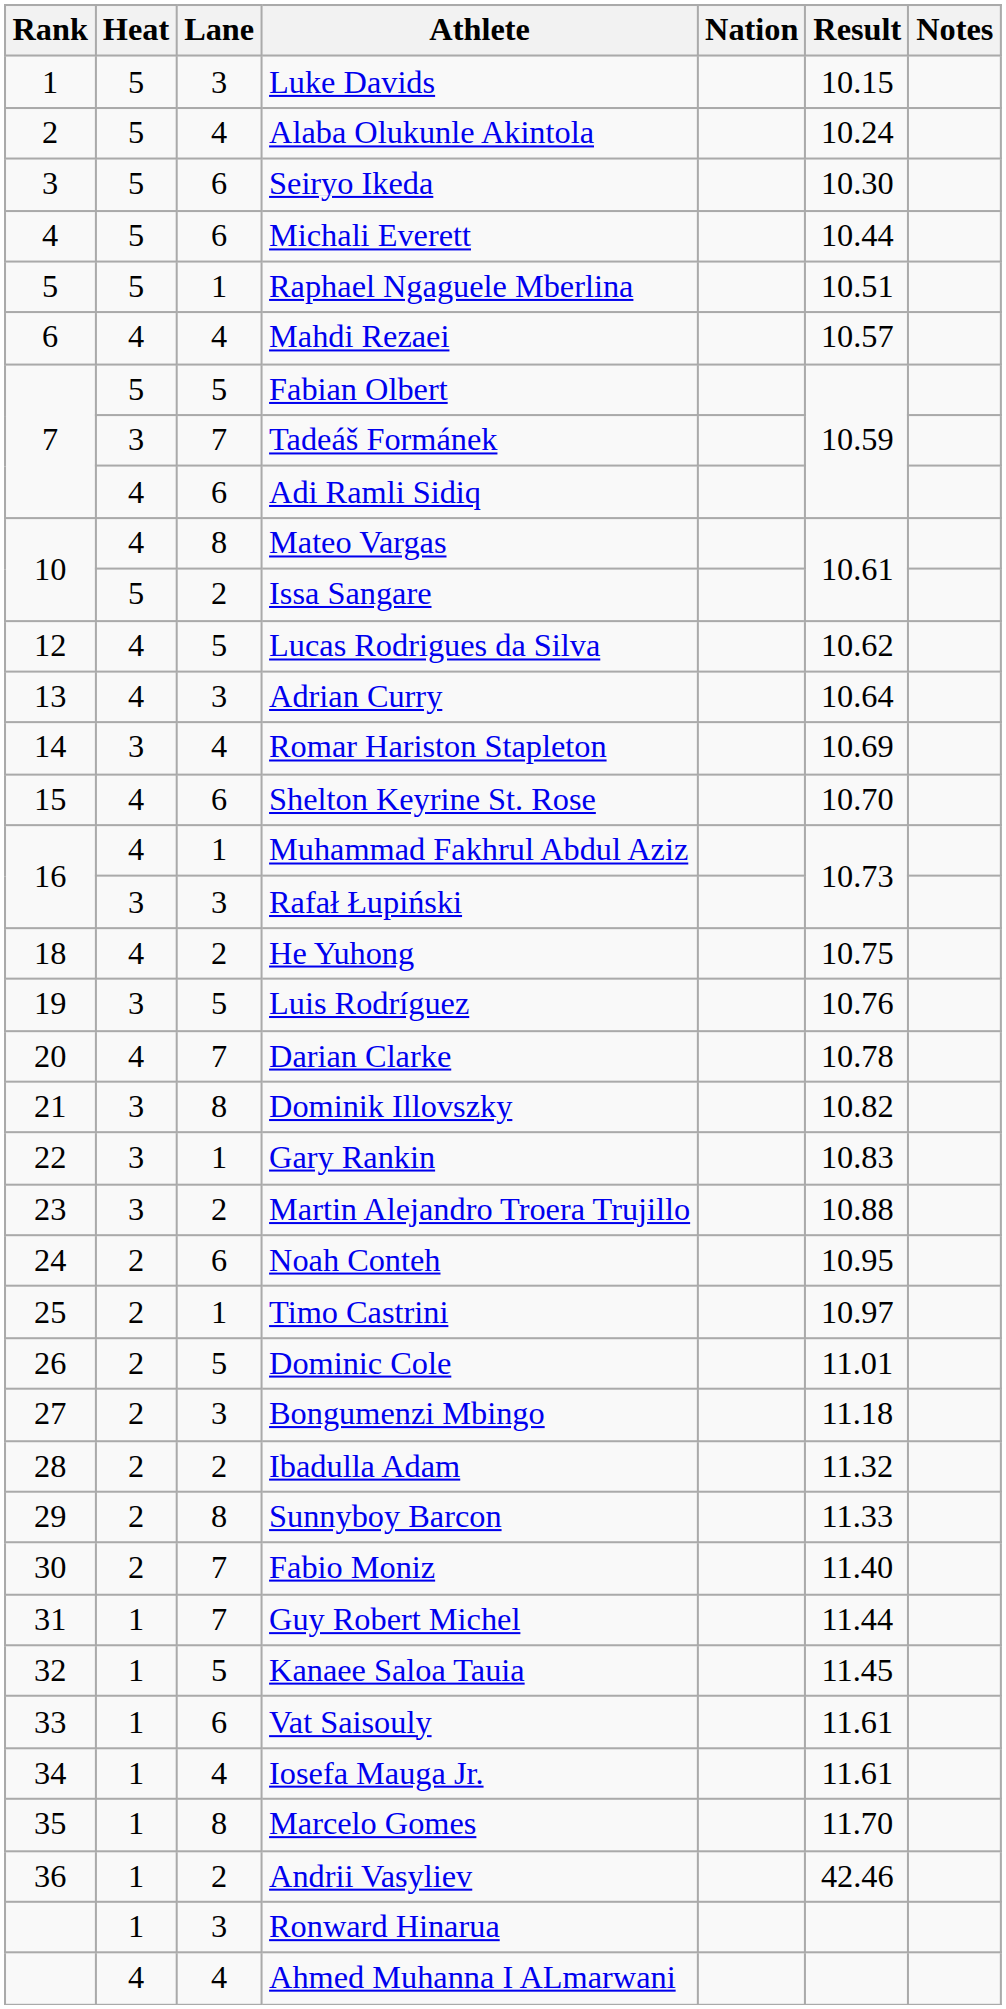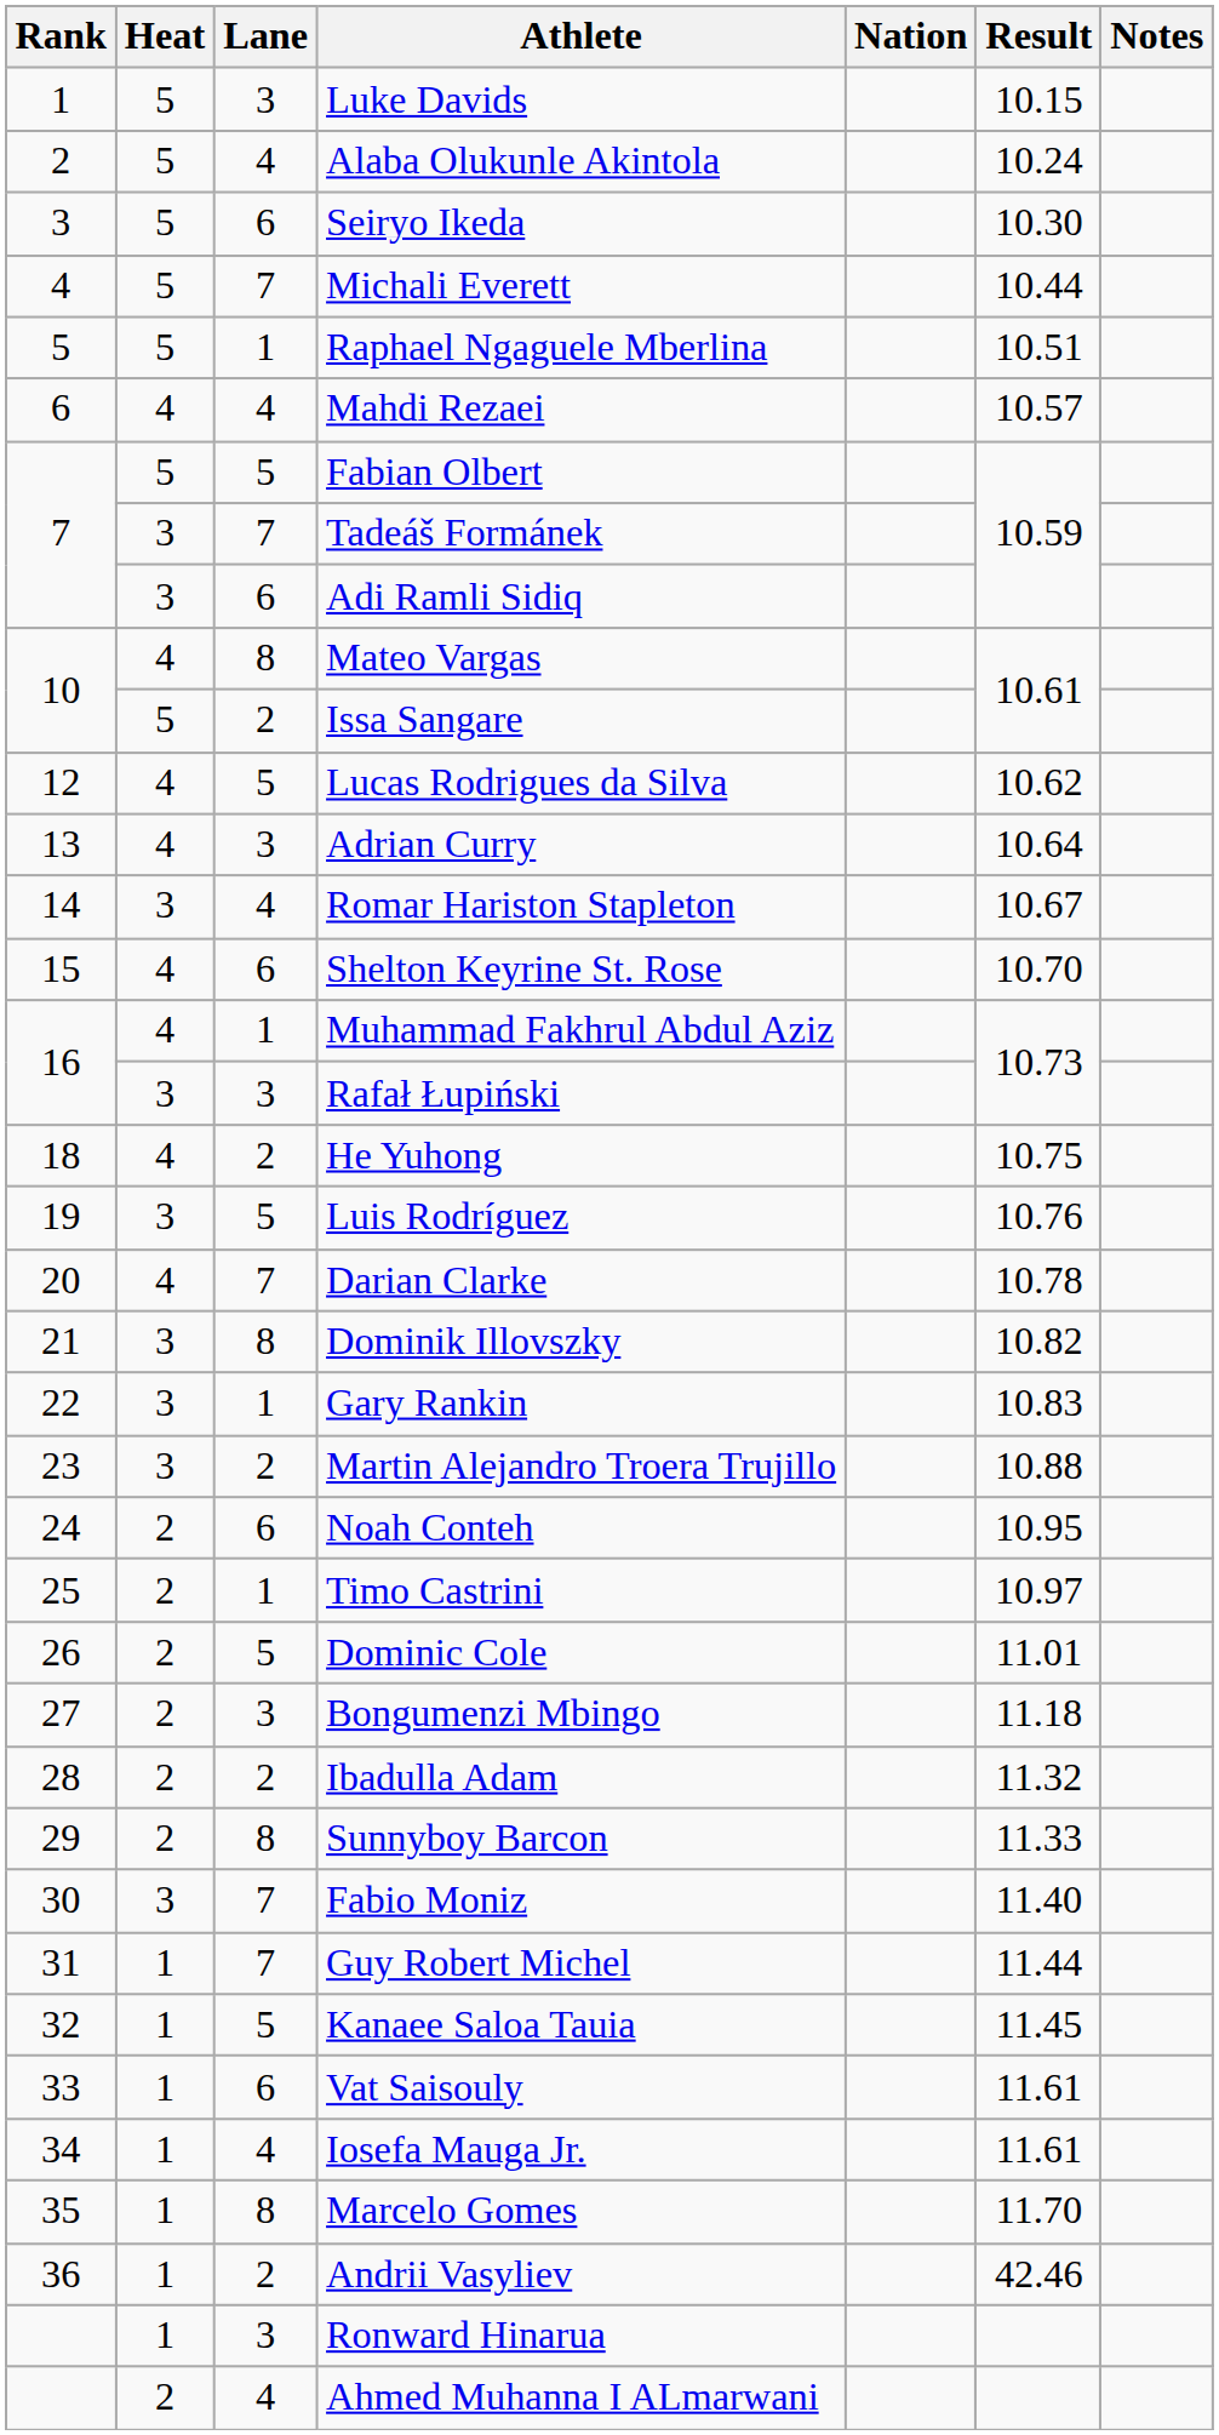Michali Everett | Lane: 6 -> 7
Adi Ramli Sidiq | Heat: 4 -> 3
Romar Hariston Stapleton | Result: 10.69 -> 10.67
Fabio Moniz | Heat: 2 -> 3
Ahmed Muhanna I ALmarwani | Heat: 4 -> 2
